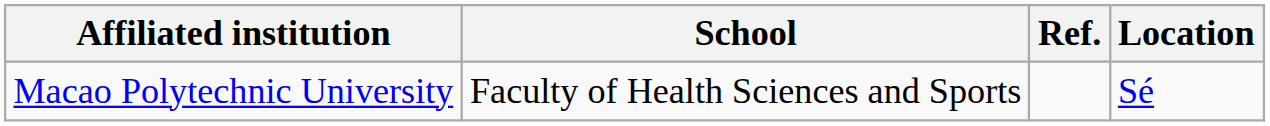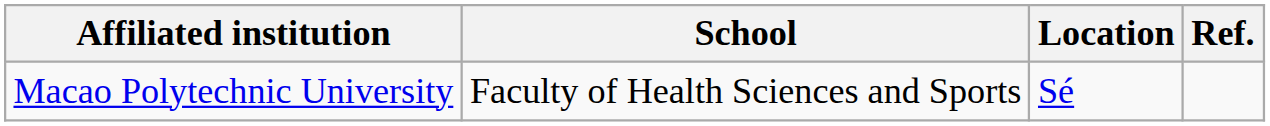columns swapped: Location <-> Ref.
